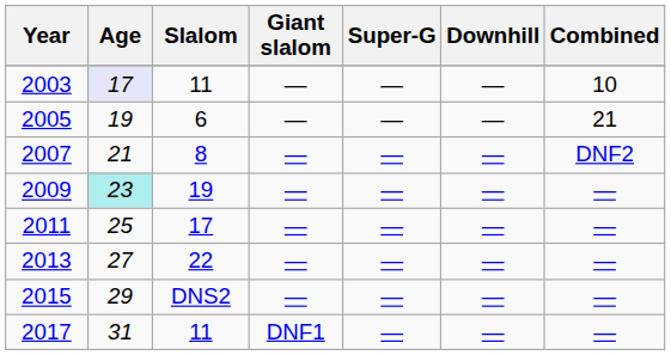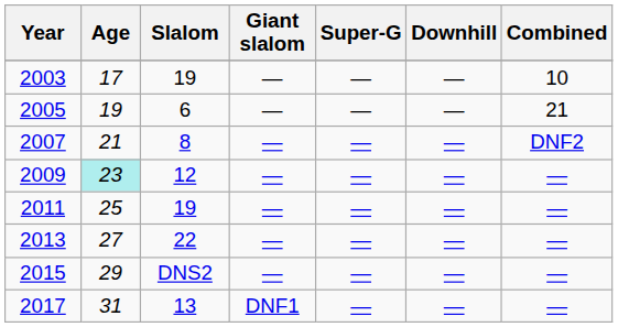2003 | Age: lavender background -> no background
2003 | Slalom: 11 -> 19
2009 | Slalom: 19 -> 12
2011 | Slalom: 17 -> 19
2017 | Slalom: 11 -> 13
